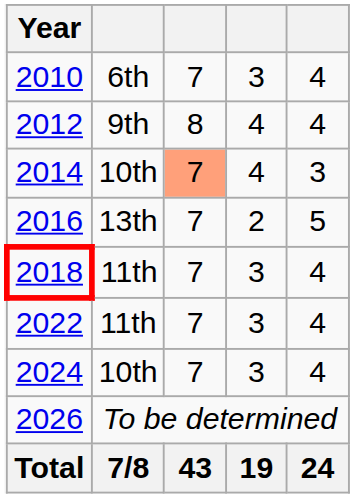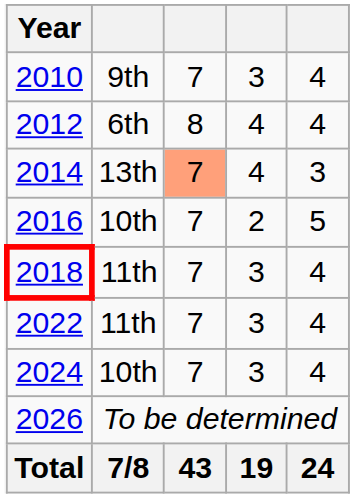2010 | column 2: 6th -> 9th
2012 | column 2: 9th -> 6th
2014 | column 2: 10th -> 13th
2016 | column 2: 13th -> 10th
